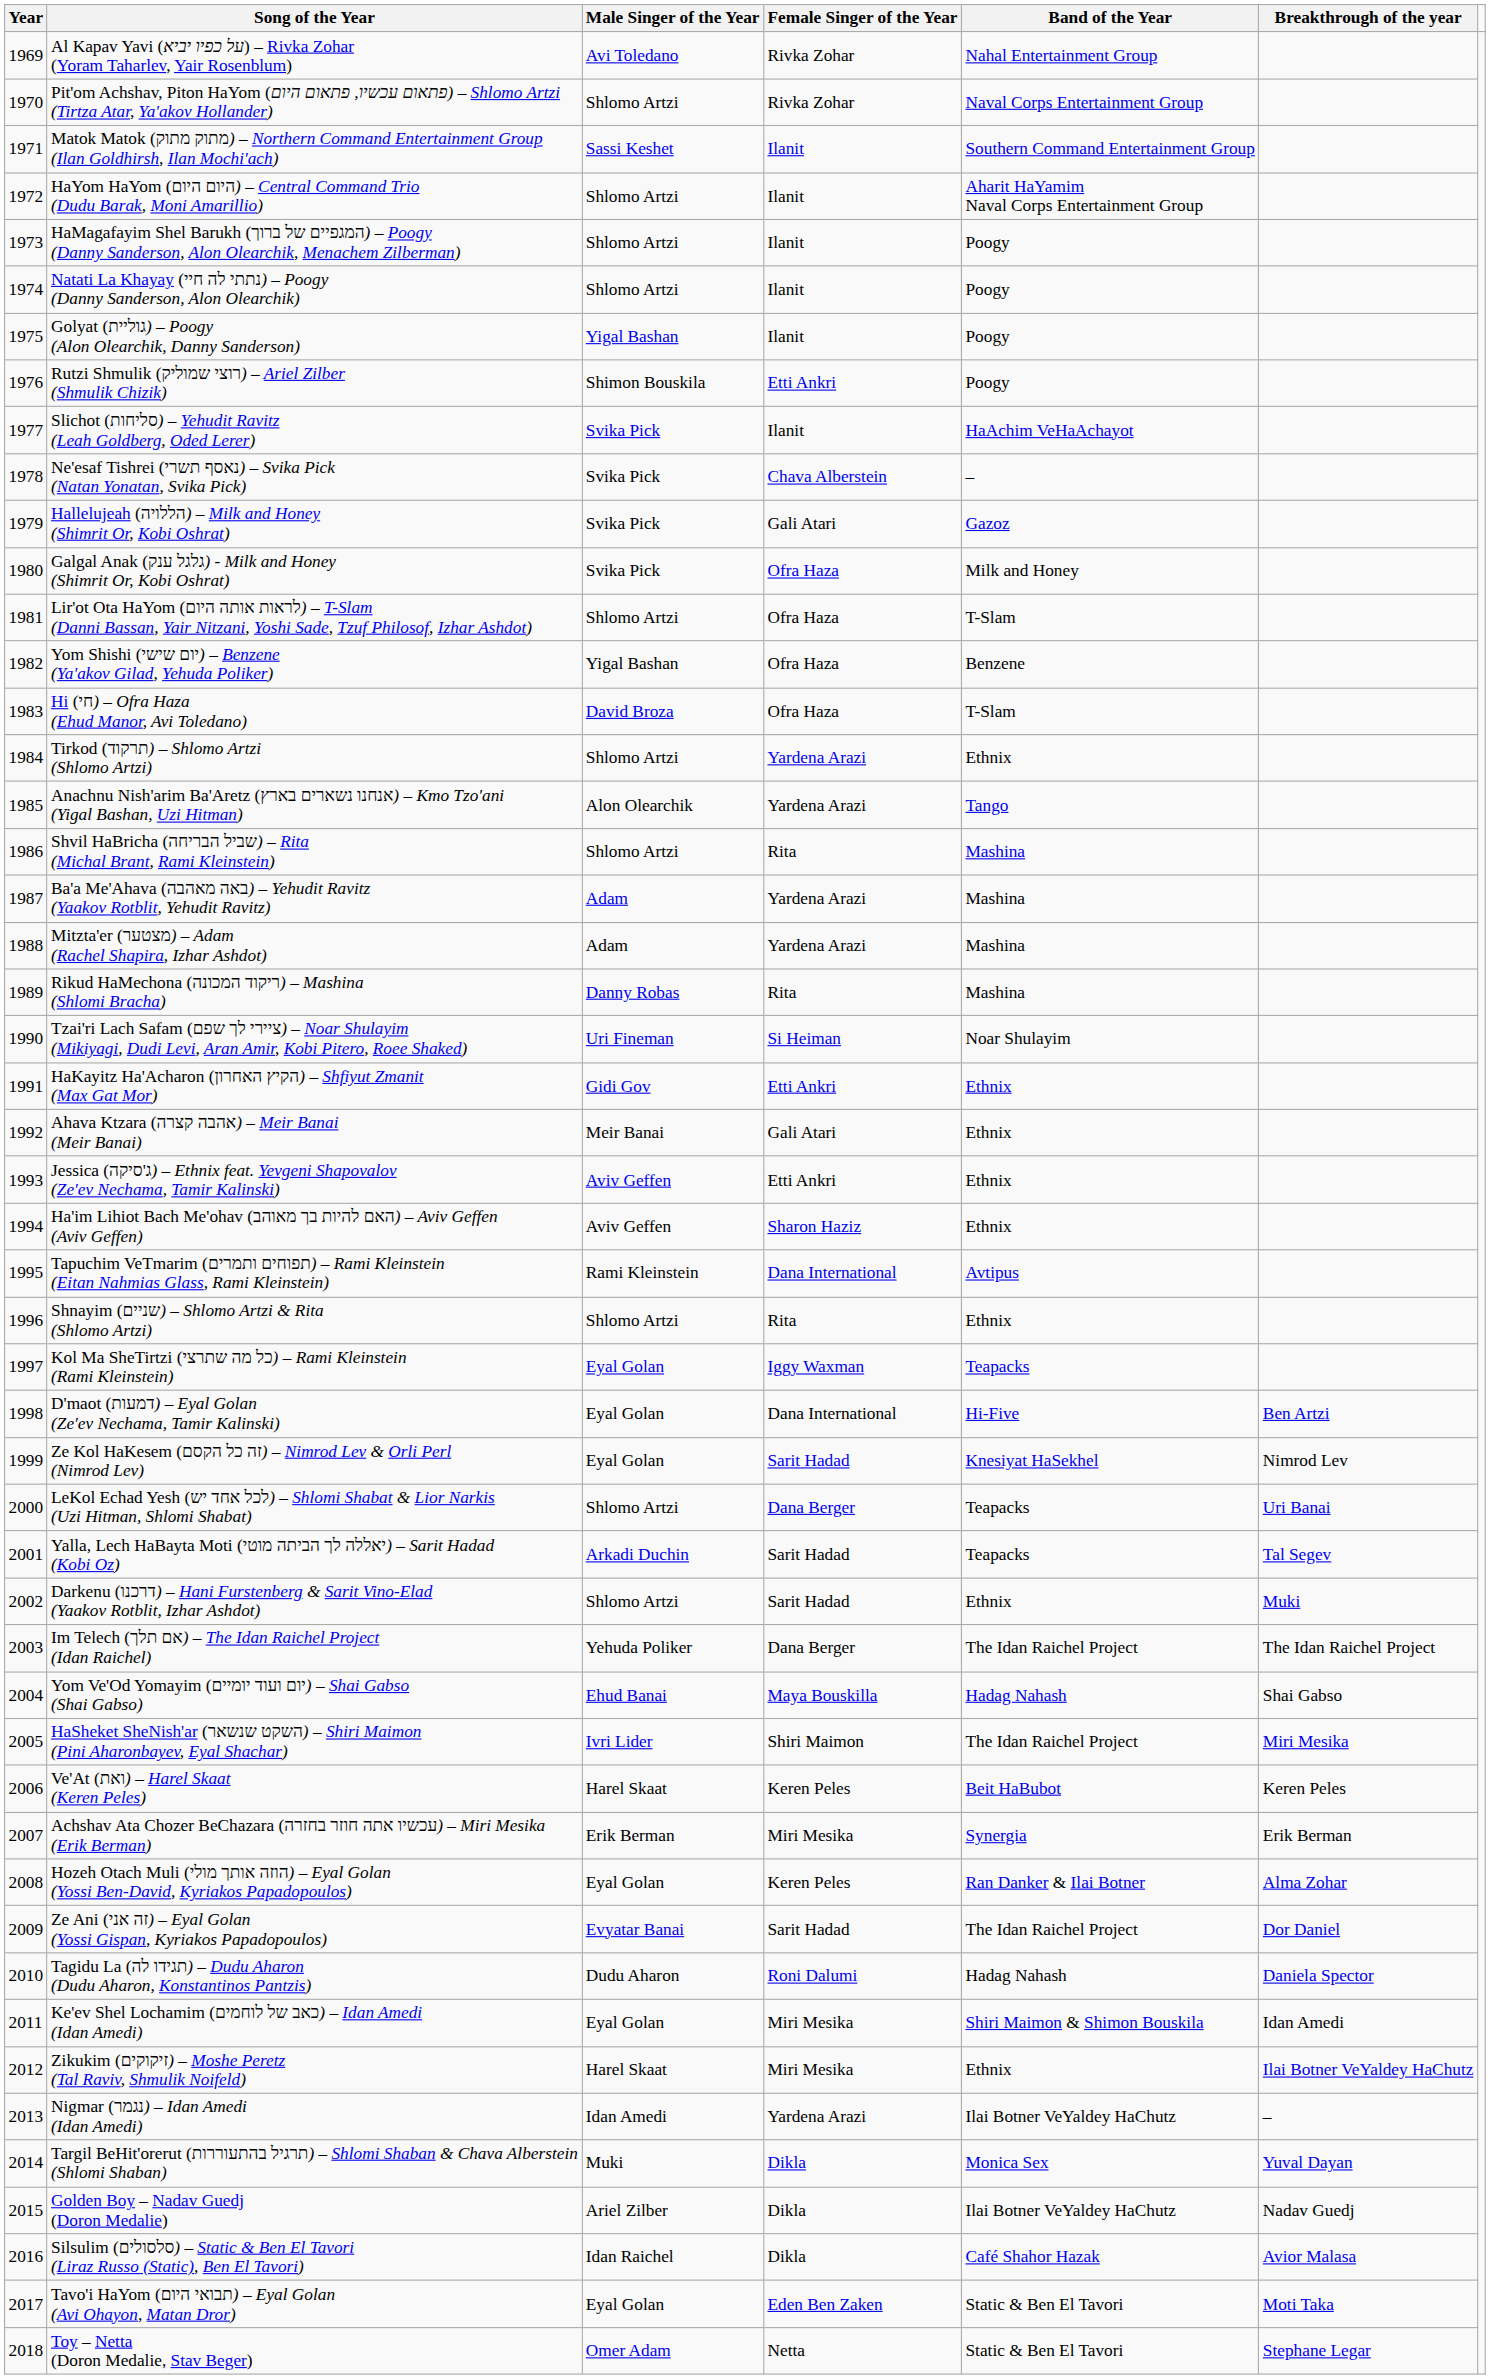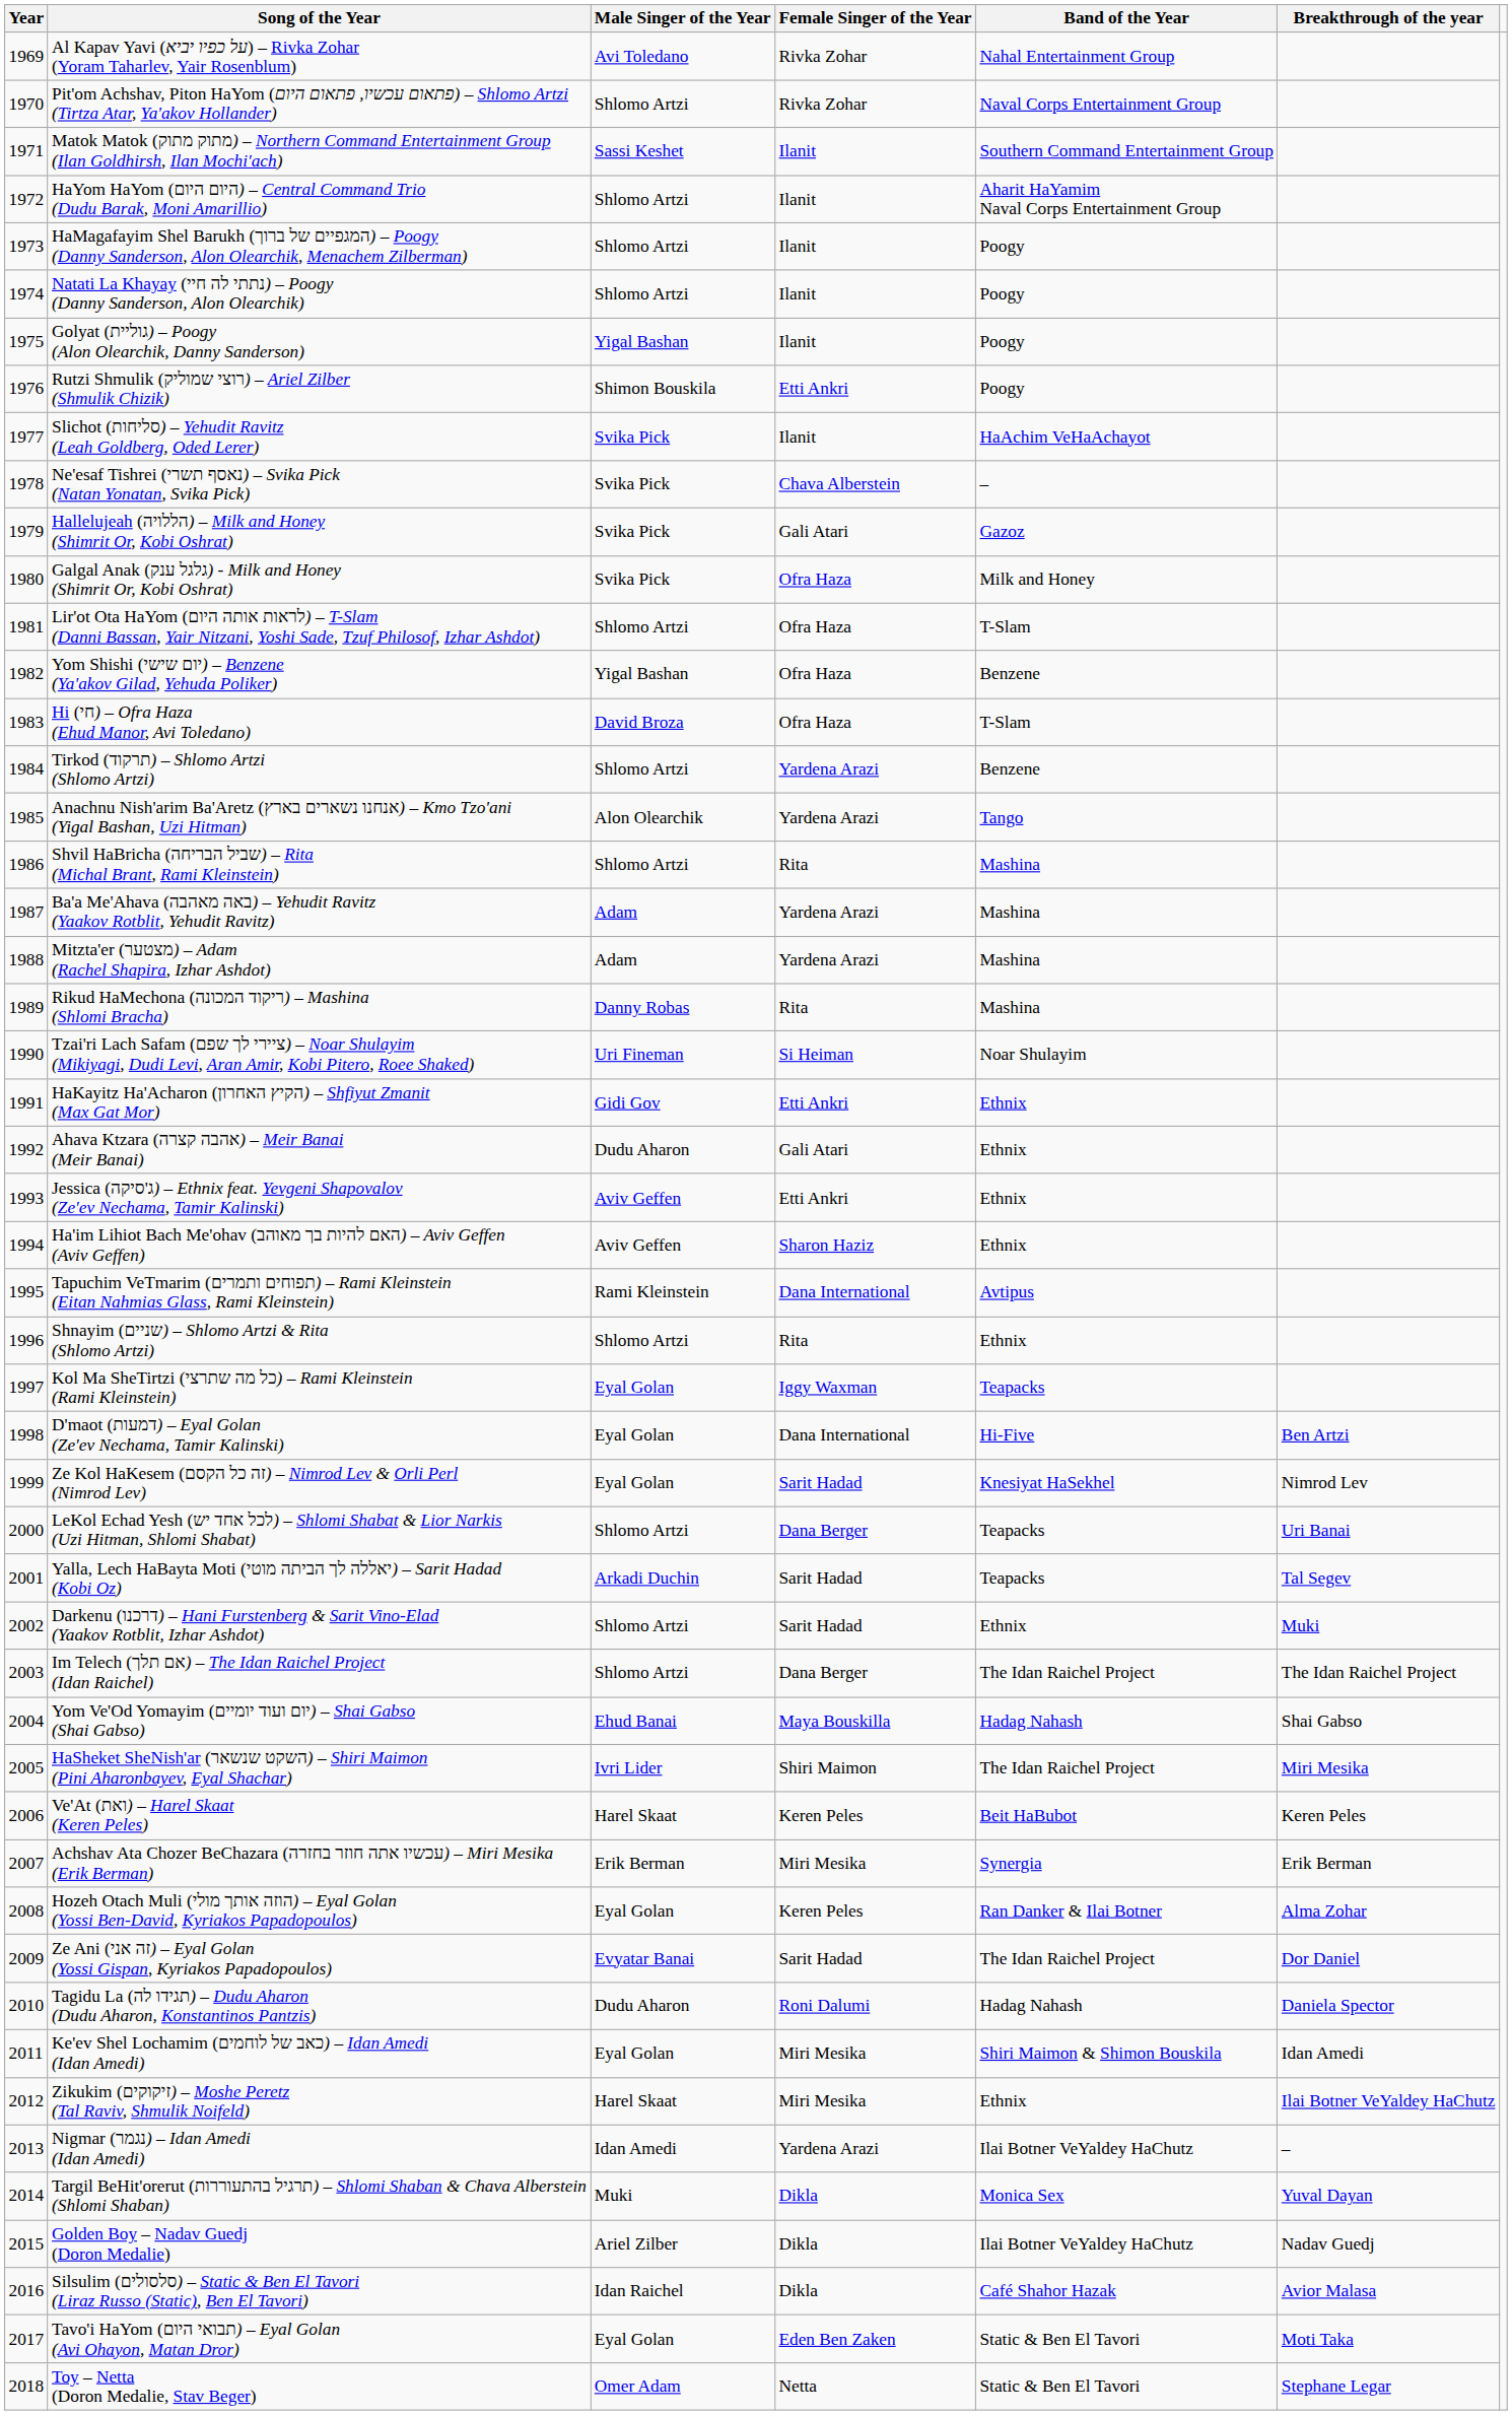Tirkod (תרקוד) – Shlomo Artzi (Shlomo Artzi) | Band of the Year: Ethnix -> Benzene
Ahava Ktzara (אהבה קצרה) – Meir Banai (Meir Banai) | Male Singer of the Year: Meir Banai -> Dudu Aharon
Im Telech (אם תלך) – The Idan Raichel Project (Idan Raichel) | Male Singer of the Year: Yehuda Poliker -> Shlomo Artzi
